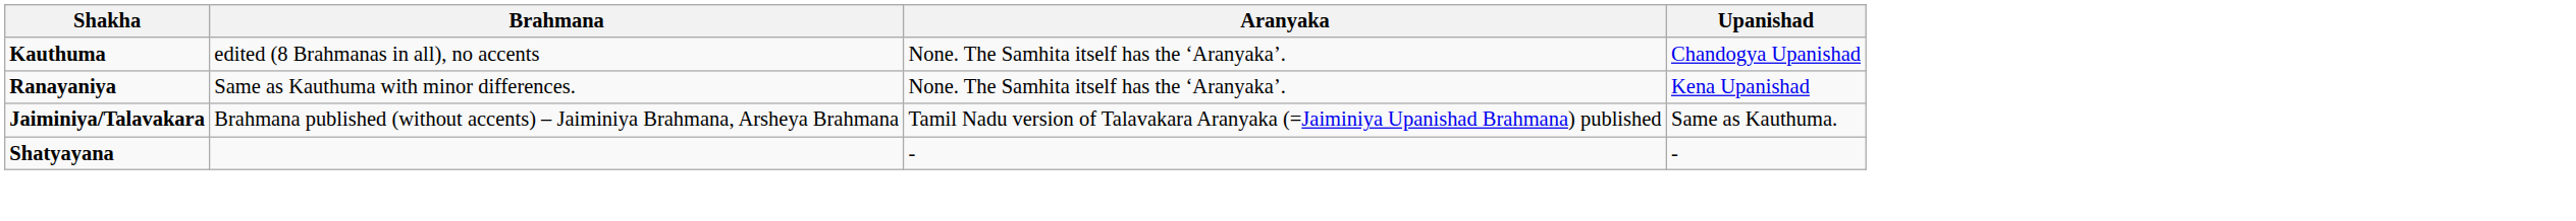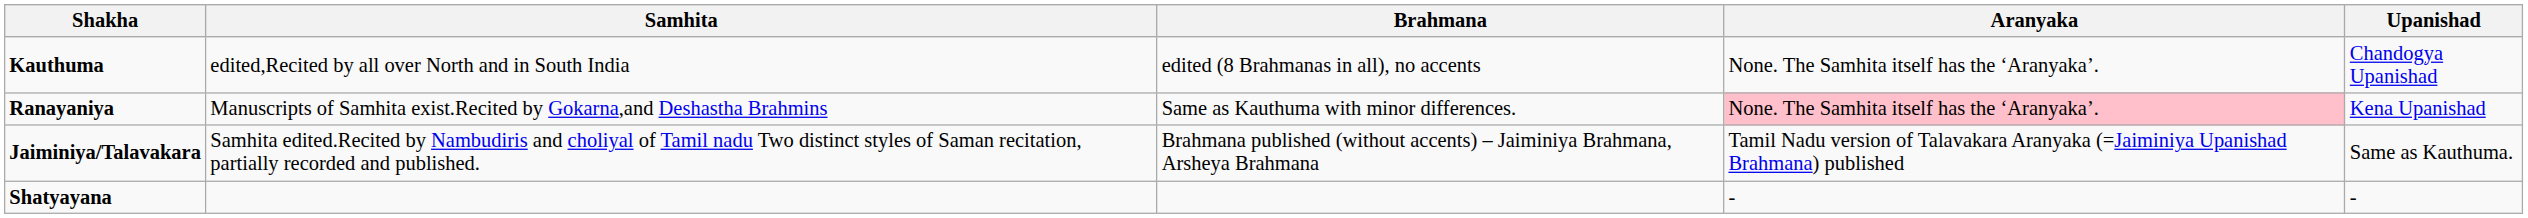+ column: Samhita | edited,Recited by all over North and in South India | Manuscripts of Samhita exist.Recited by Gokarna,and Deshastha Brahmins | Samhita edited.Recited by Nambudiris and choliyal of Tamil nadu Two distinct styles of Saman recitation, partially recorded and published.
Ranayaniya | Aranyaka: no background -> pink background
